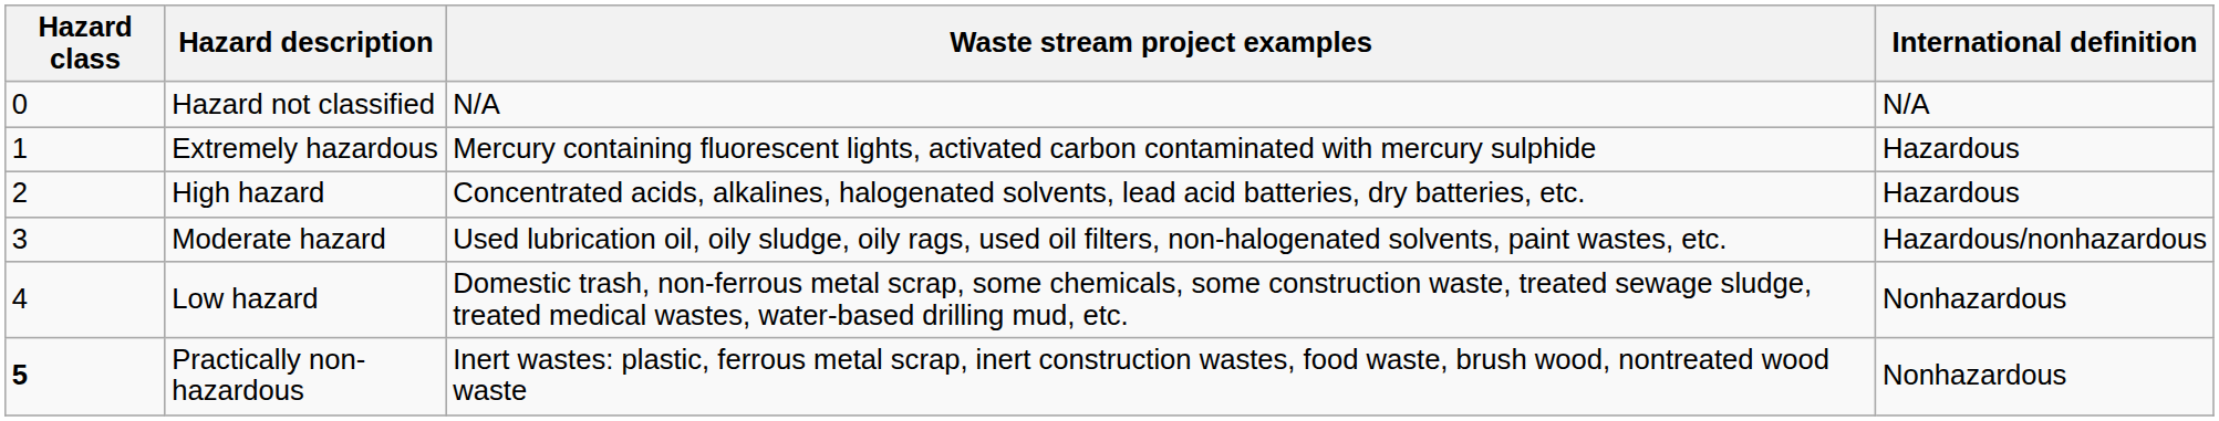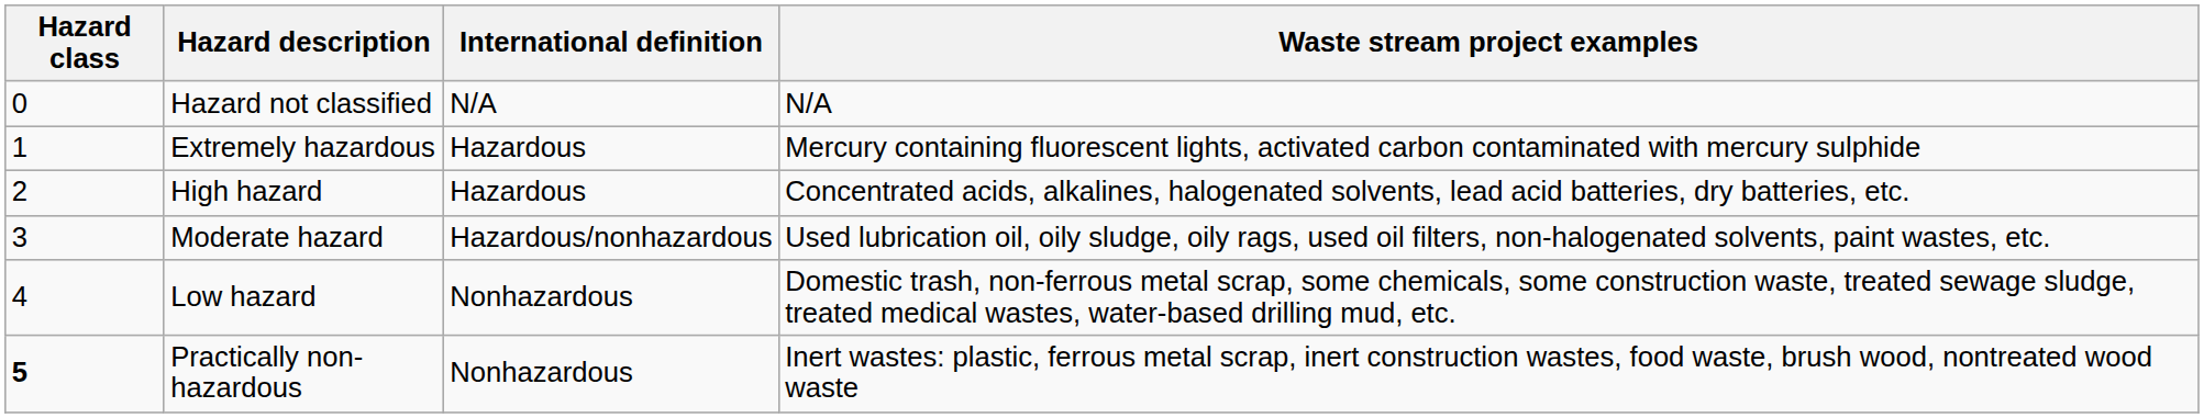columns swapped: Waste stream project examples <-> International definition
